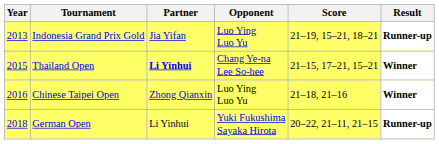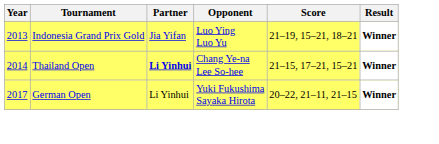Indonesia Grand Prix Gold | Result: Runner-up -> Winner
Thailand Open | Year: 2015 -> 2014
- row: 2016 | Chinese Taipei Open | Zhong Qianxin | Luo Ying Luo Yu | 21–18, 21–16 | Winner
German Open | Year: 2018 -> 2017
German Open | Result: Runner-up -> Winner
